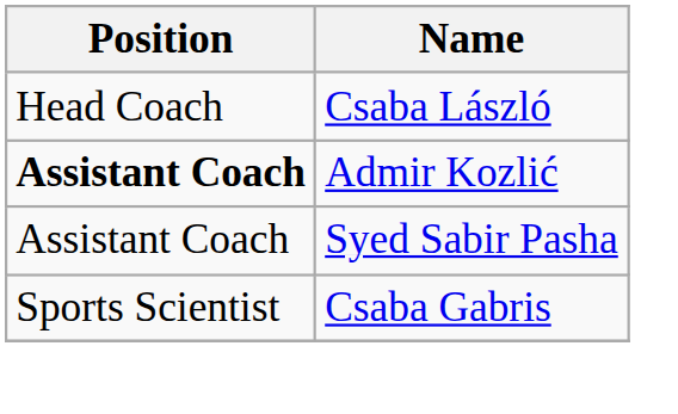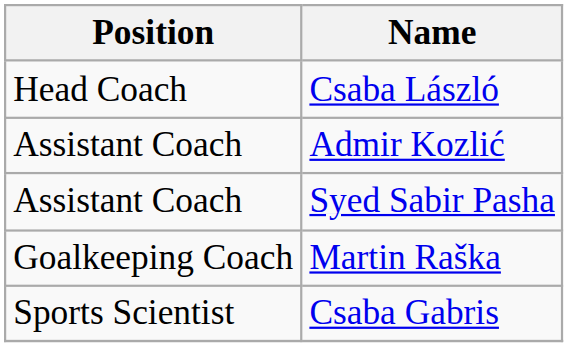Admir Kozlić | Position: bold -> normal
+ row: Goalkeeping Coach | Martin Raška
